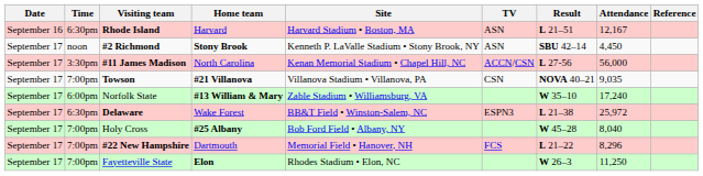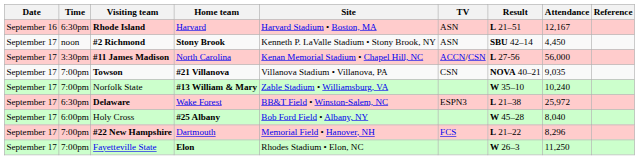Norfolk State | Time: 6:00pm -> 7:00pm
Norfolk State | Attendance: 17,240 -> 10,240
Holy Cross | Time: 7:00pm -> 6:00pm
